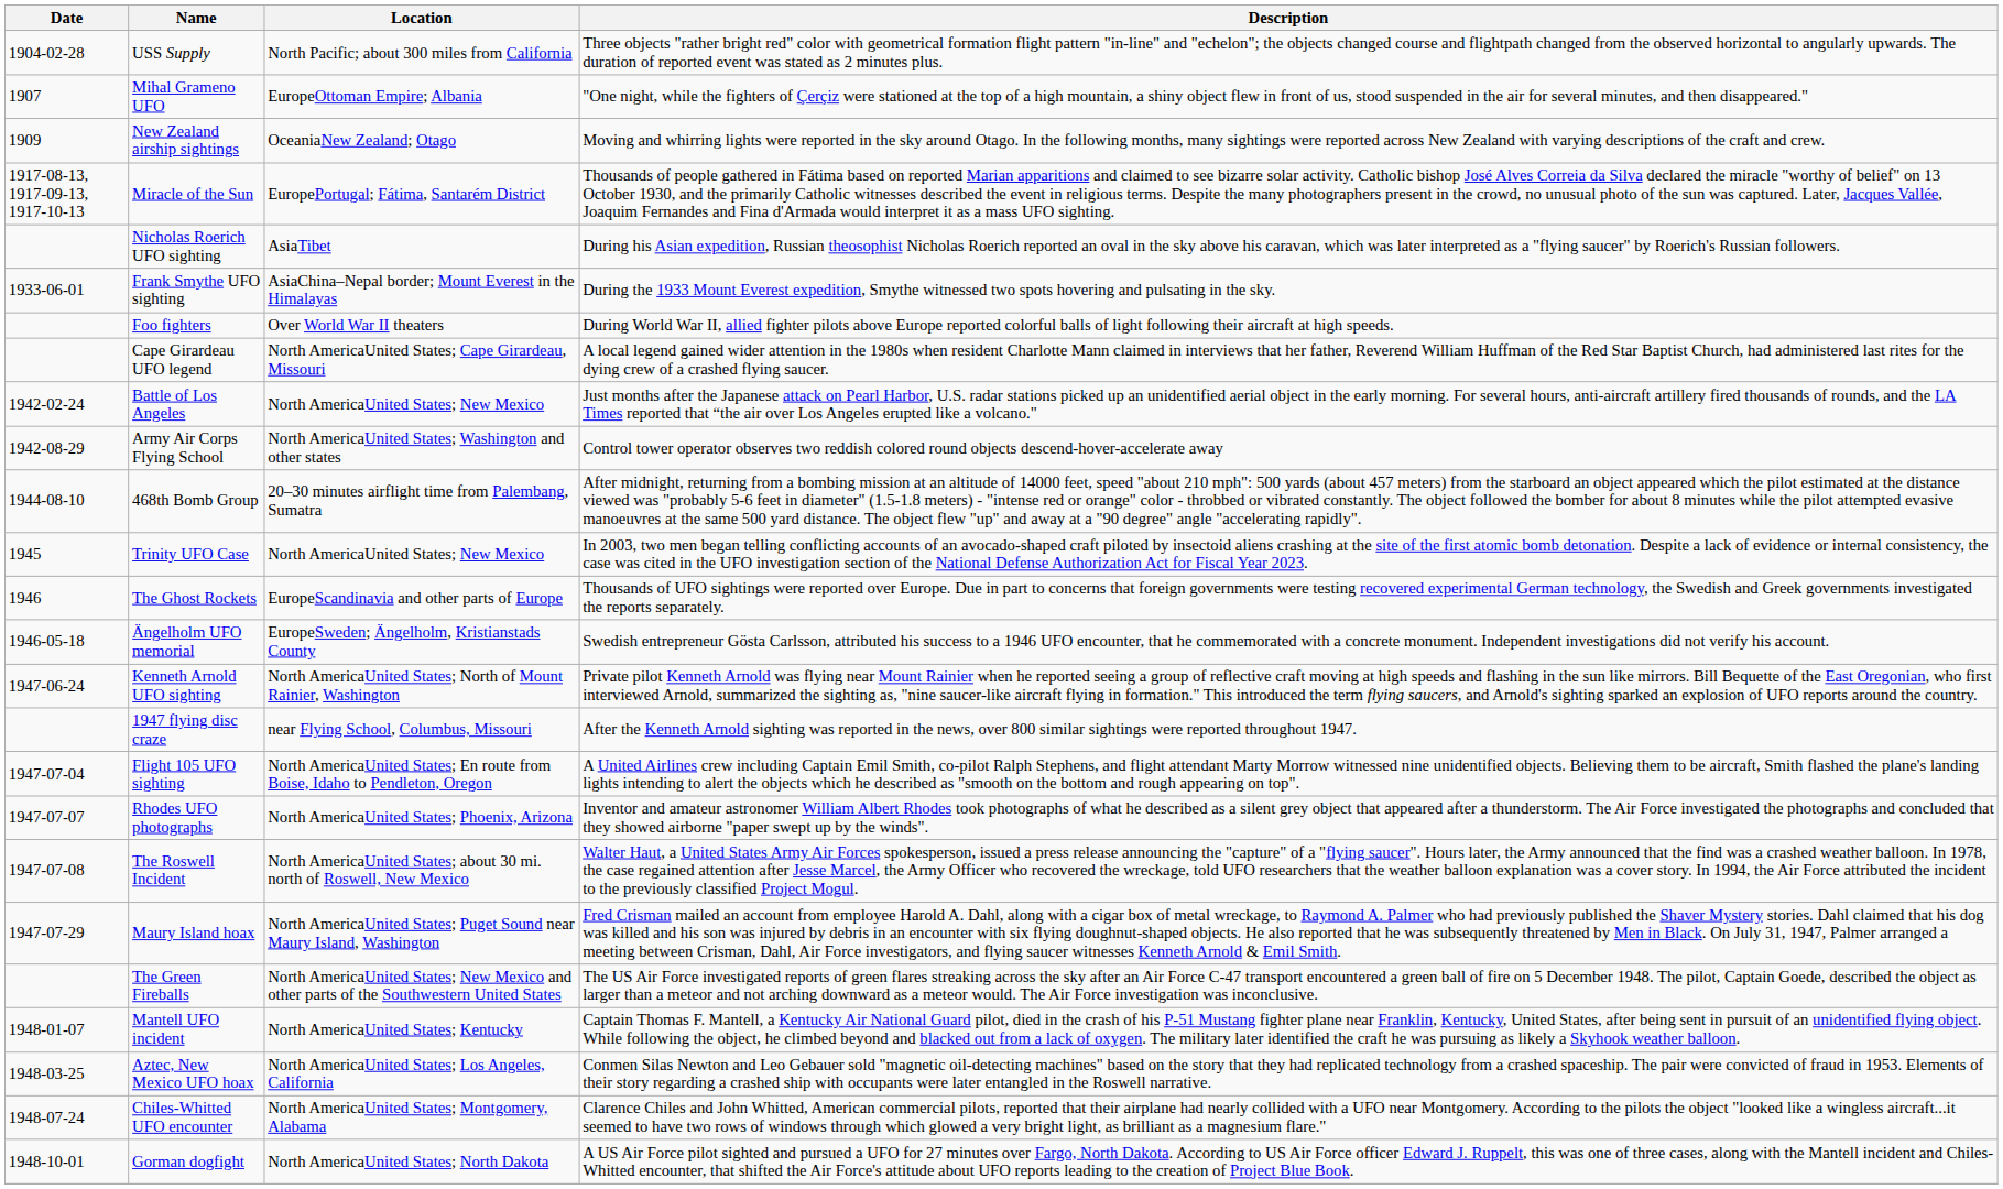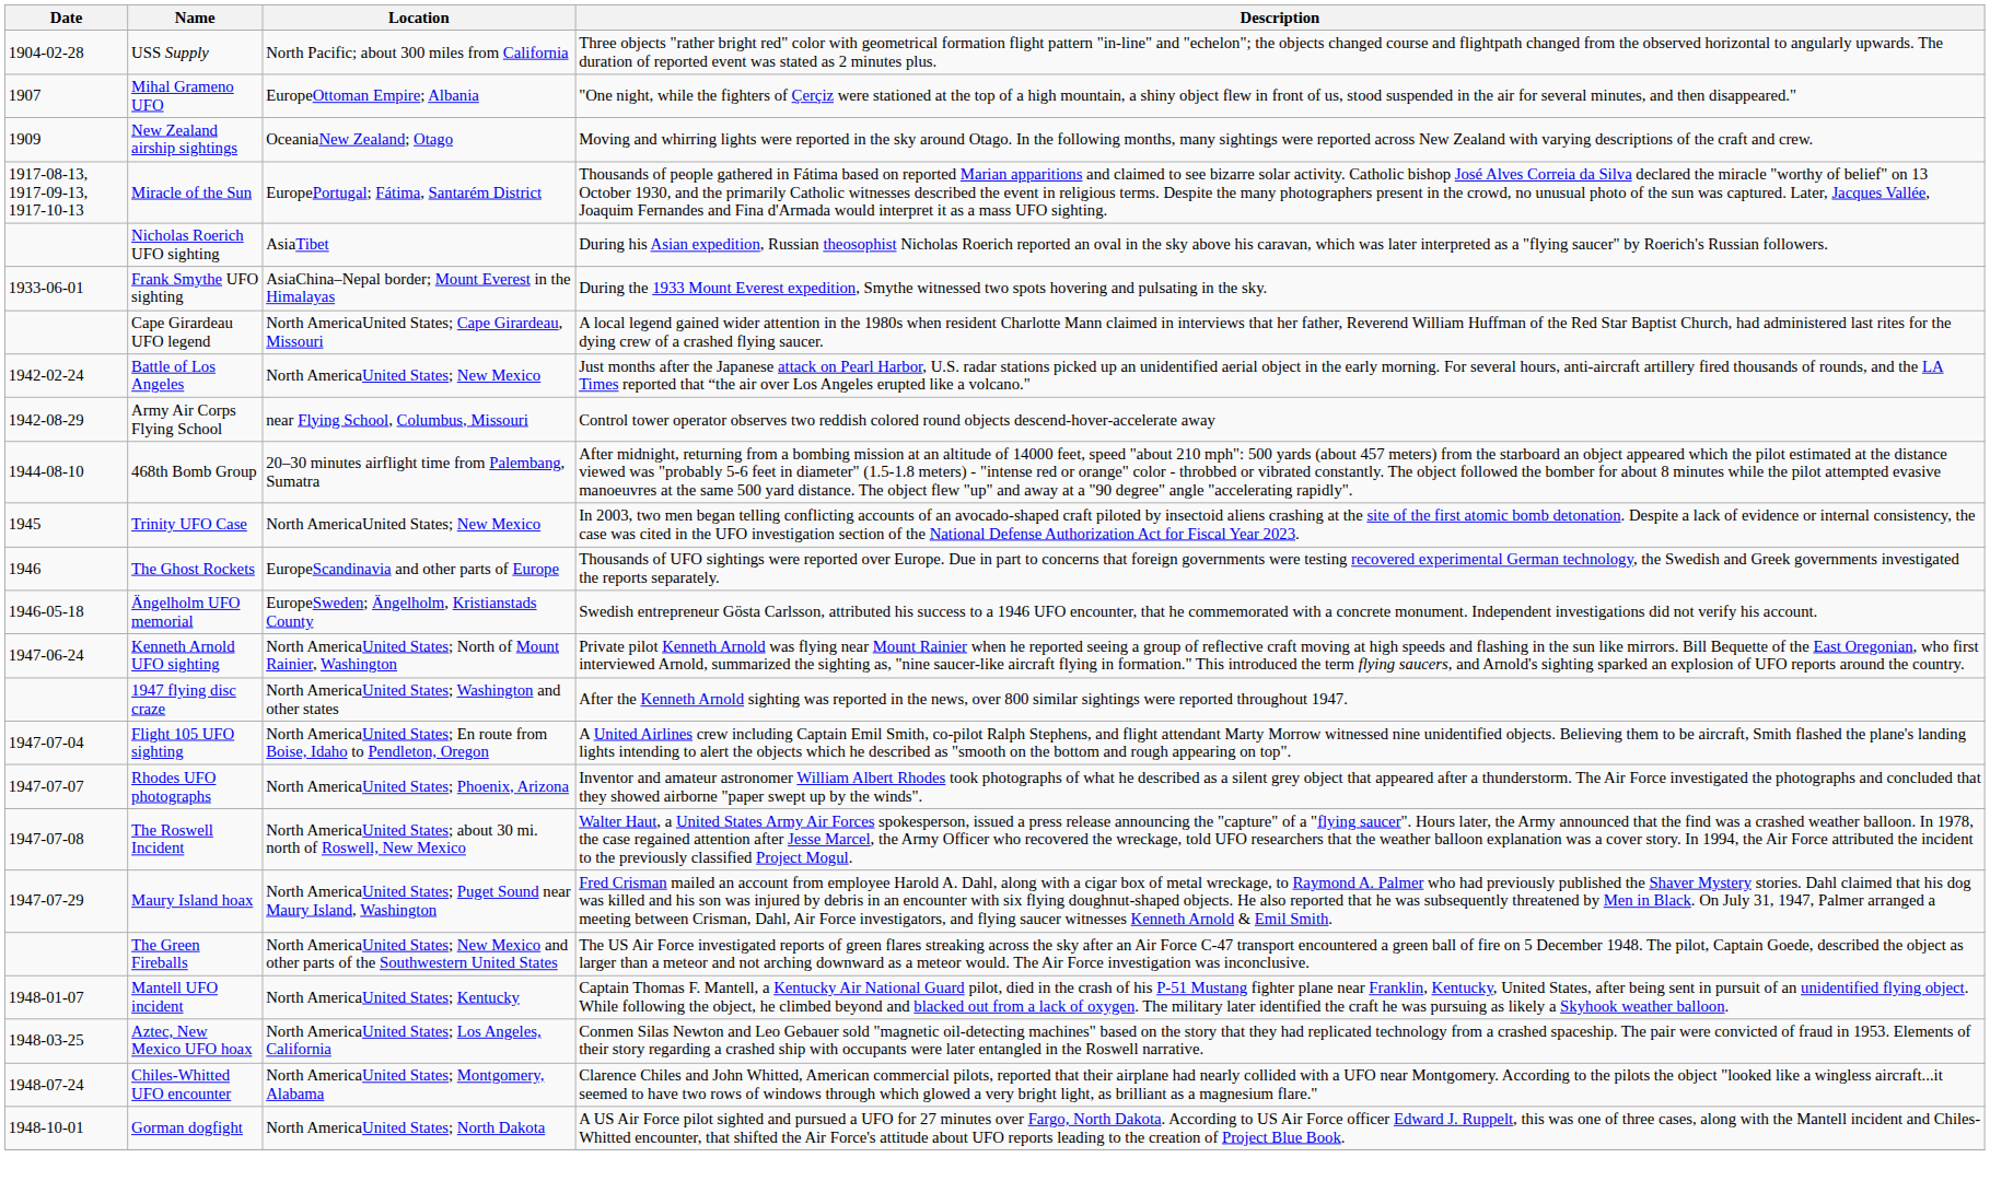- row: Foo fighters | Over World War II theaters | During World War II, allied fighter pilots above Europe reported colorful balls of light following their aircraft at high speeds.
Army Air Corps Flying School | Location: North AmericaUnited States; Washington and other states -> near Flying School, Columbus, Missouri
1947 flying disc craze | Location: near Flying School, Columbus, Missouri -> North AmericaUnited States; Washington and other states
